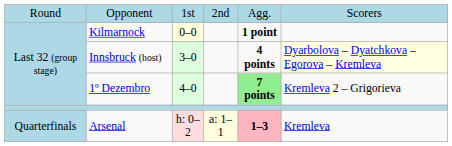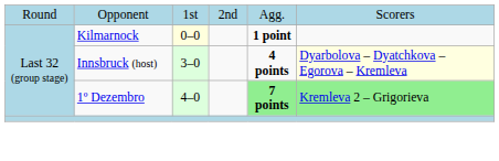1º Dezembro | column 6: no background -> lightgreen background
- row: Quarterfinals | Arsenal | h: 0–2 | a: 1–1 | 1–3 | Kremleva
